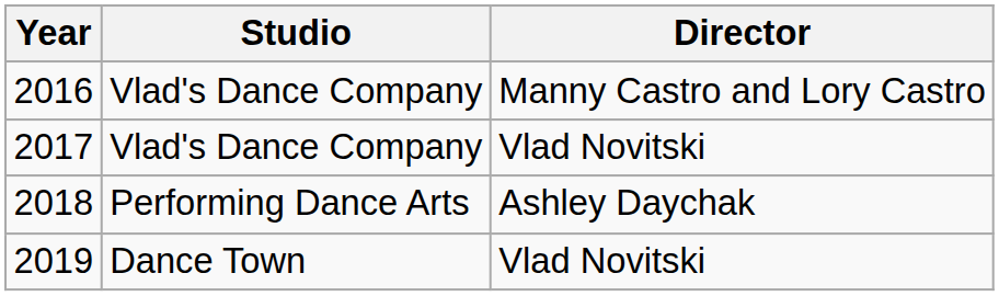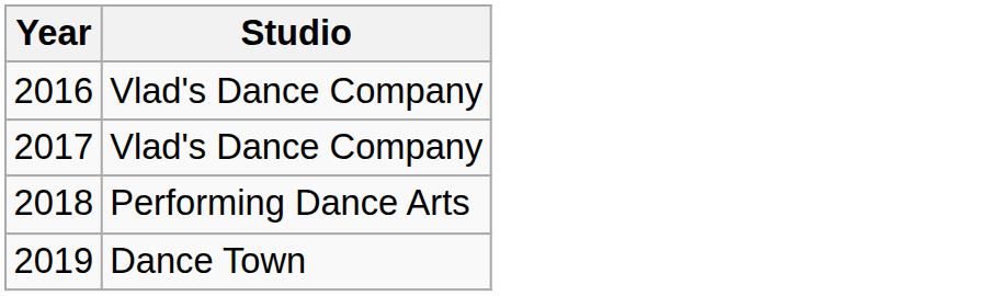- column: Director | Manny Castro and Lory Castro | Vlad Novitski | Ashley Daychak | Vlad Novitski
